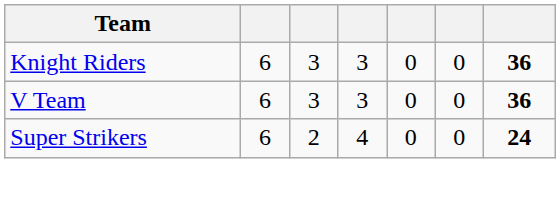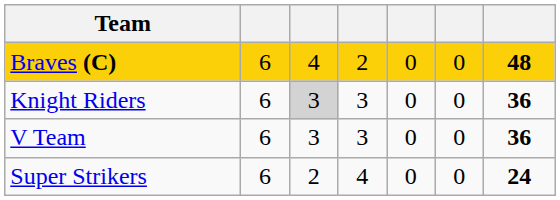+ row: Braves (C) | 6 | 4 | 2 | 0 | 0 | 48
Knight Riders | column 3: no background -> lightgrey background
